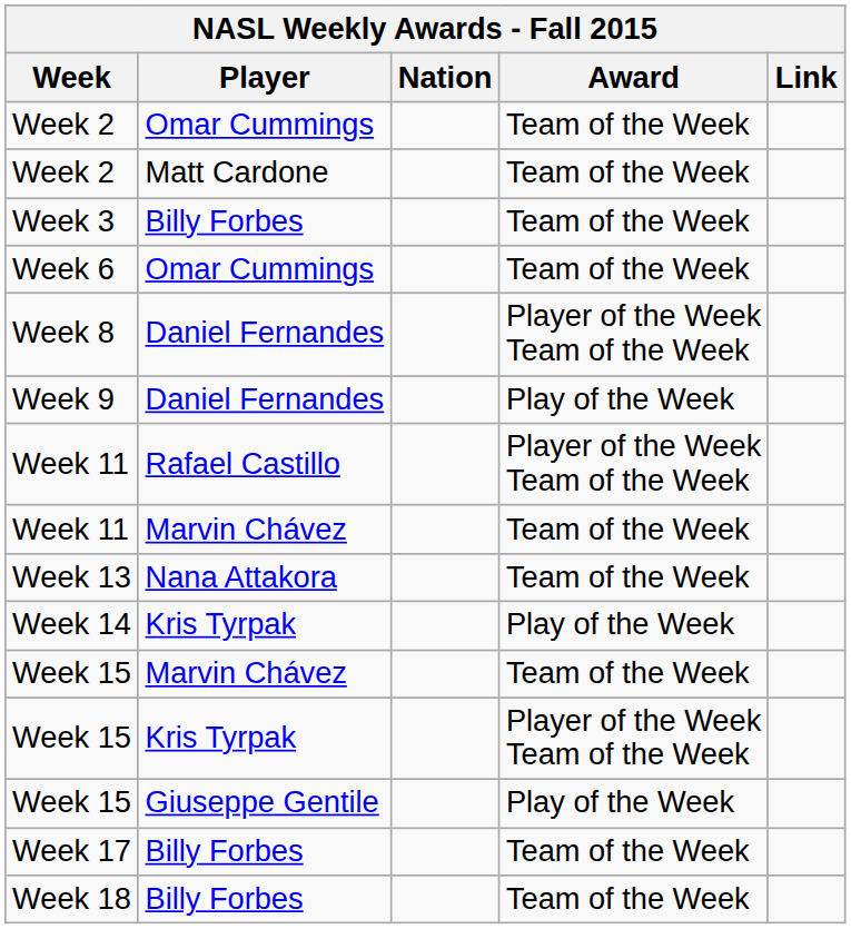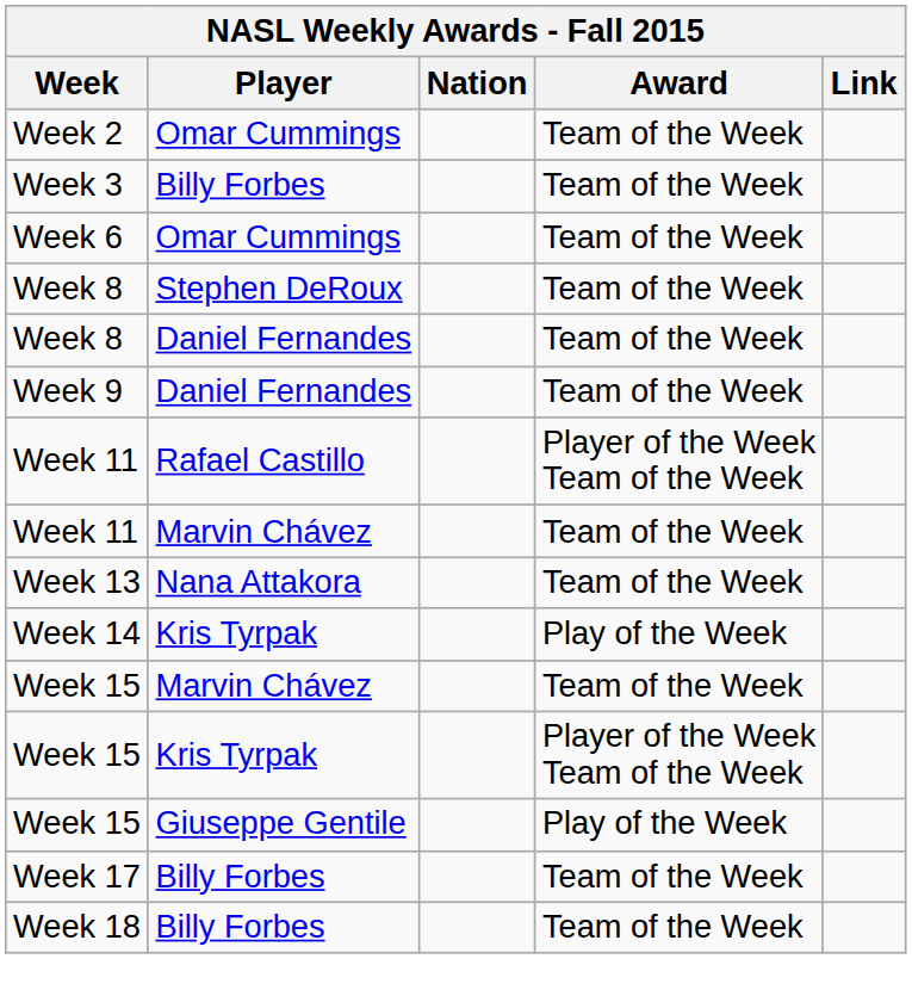- row: Week 2 | Matt Cardone | Team of the Week
+ row: Week 8 | Stephen DeRoux | Team of the Week
Week 8 / Daniel Fernandes | Award: Player of the Week Team of the Week -> Team of the Week
Week 9 | Award: Play of the Week -> Team of the Week
